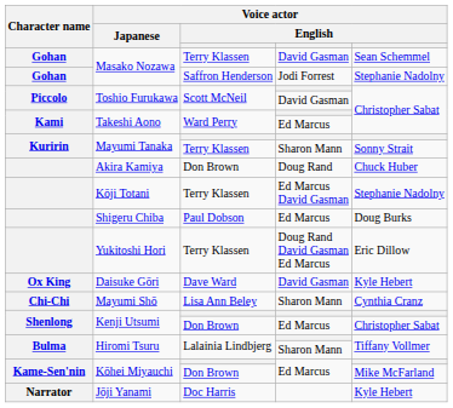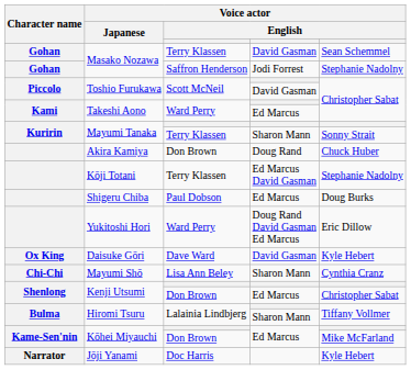Yukitoshi Hori | column 3: Terry Klassen -> Ward Perry
